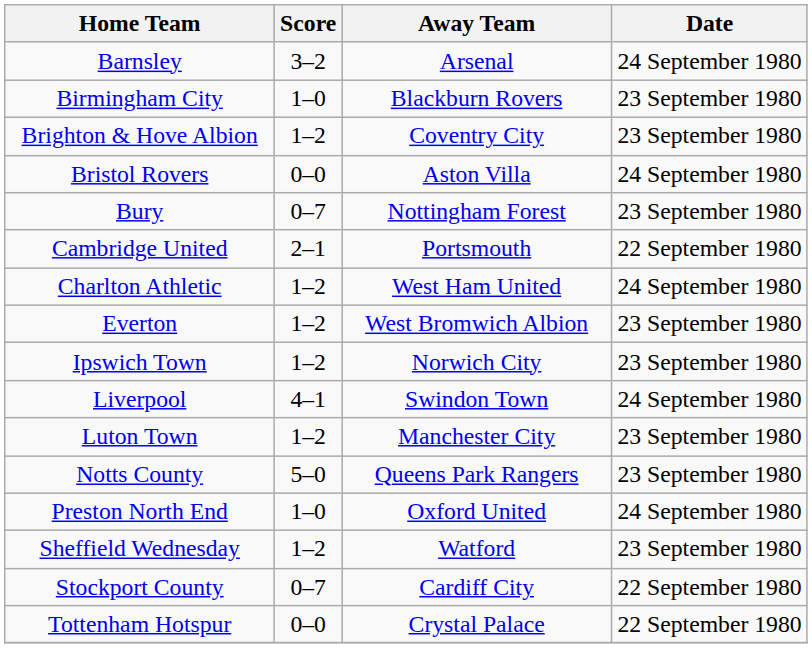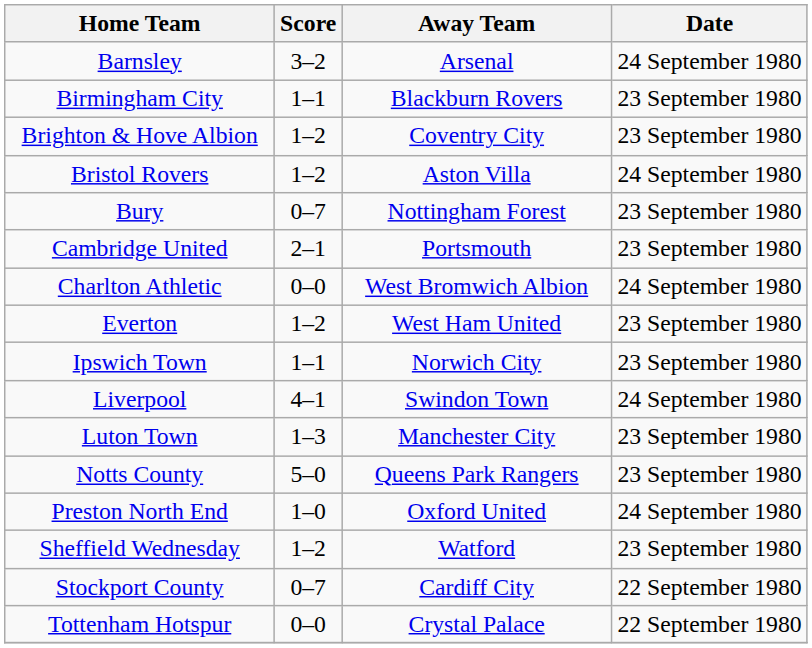Birmingham City | Score: 1–0 -> 1–1
Bristol Rovers | Score: 0–0 -> 1–2
Cambridge United | Date: 22 September 1980 -> 23 September 1980
Charlton Athletic | Score: 1–2 -> 0–0
Charlton Athletic | Away Team: West Ham United -> West Bromwich Albion
Everton | Away Team: West Bromwich Albion -> West Ham United
Ipswich Town | Score: 1–2 -> 1–1
Luton Town | Score: 1–2 -> 1–3
